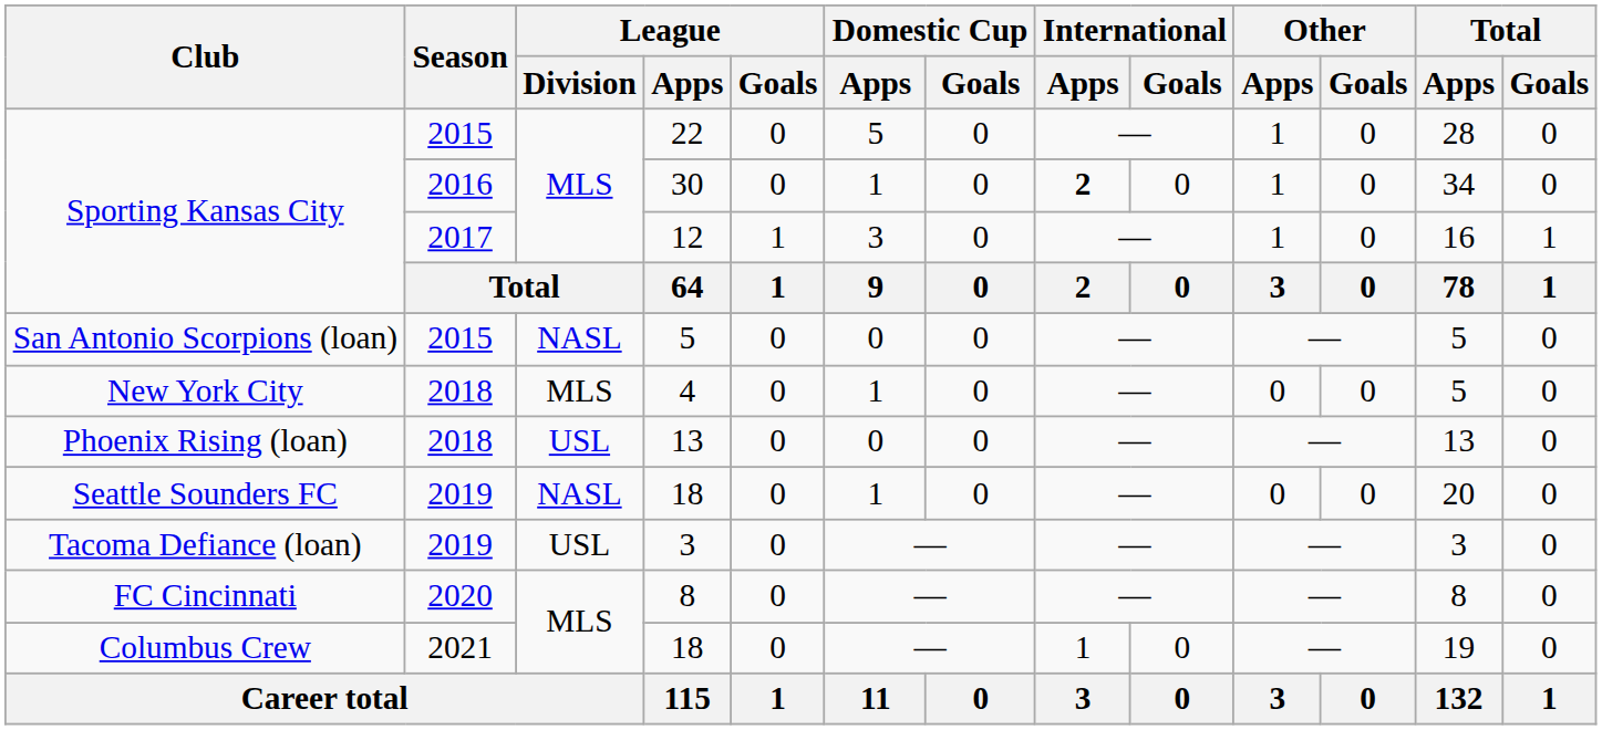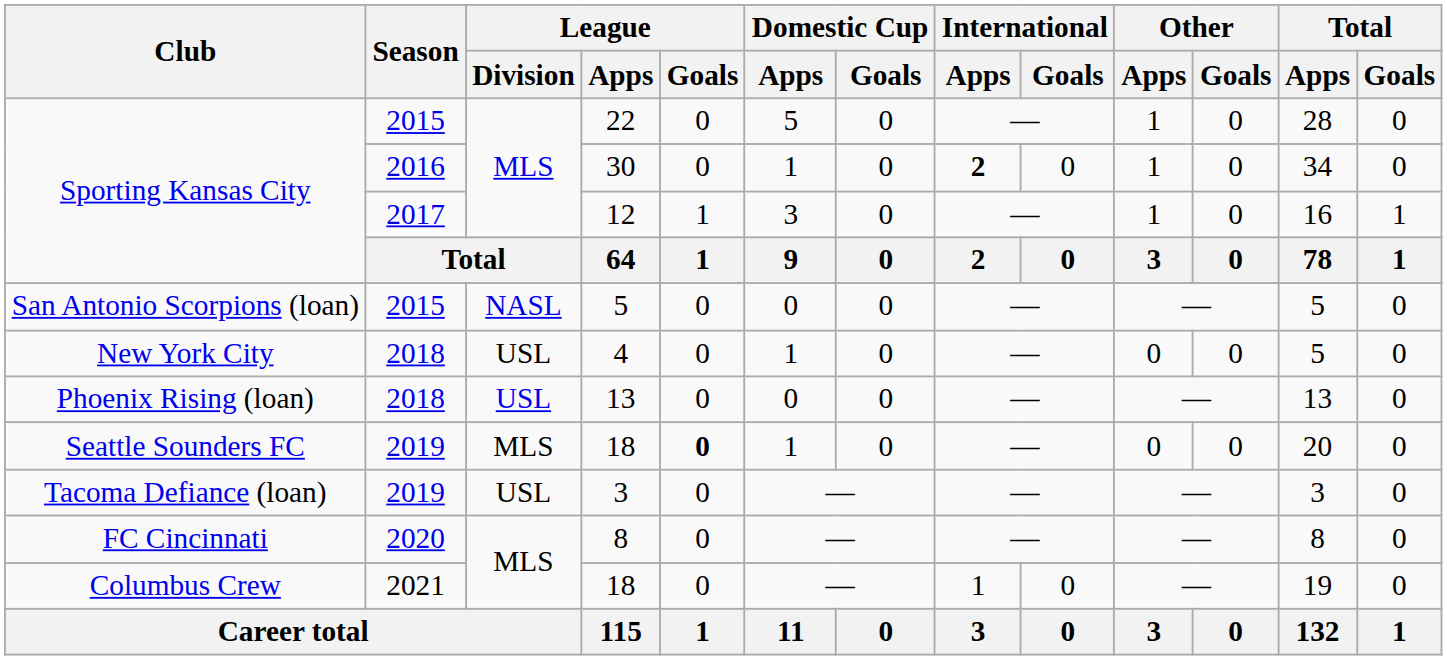4 | League / Division: MLS -> USL
Seattle Sounders FC / 18 | League / Division: NASL -> MLS
Seattle Sounders FC / 18 | League / Goals: normal -> bold
